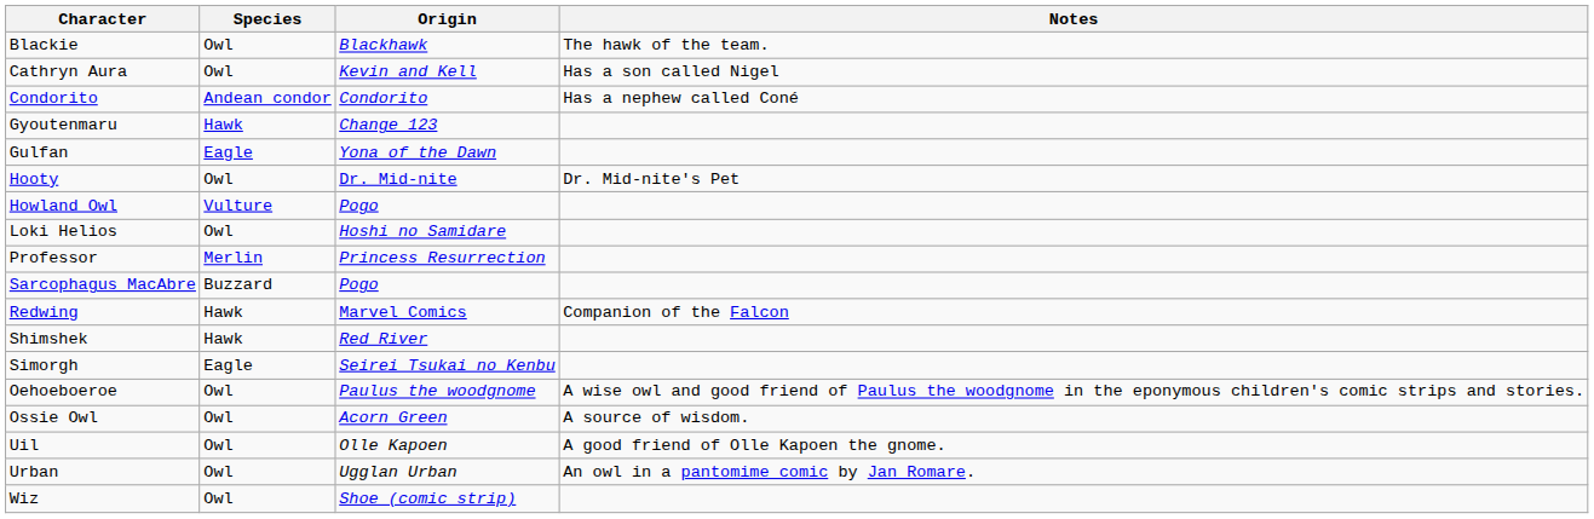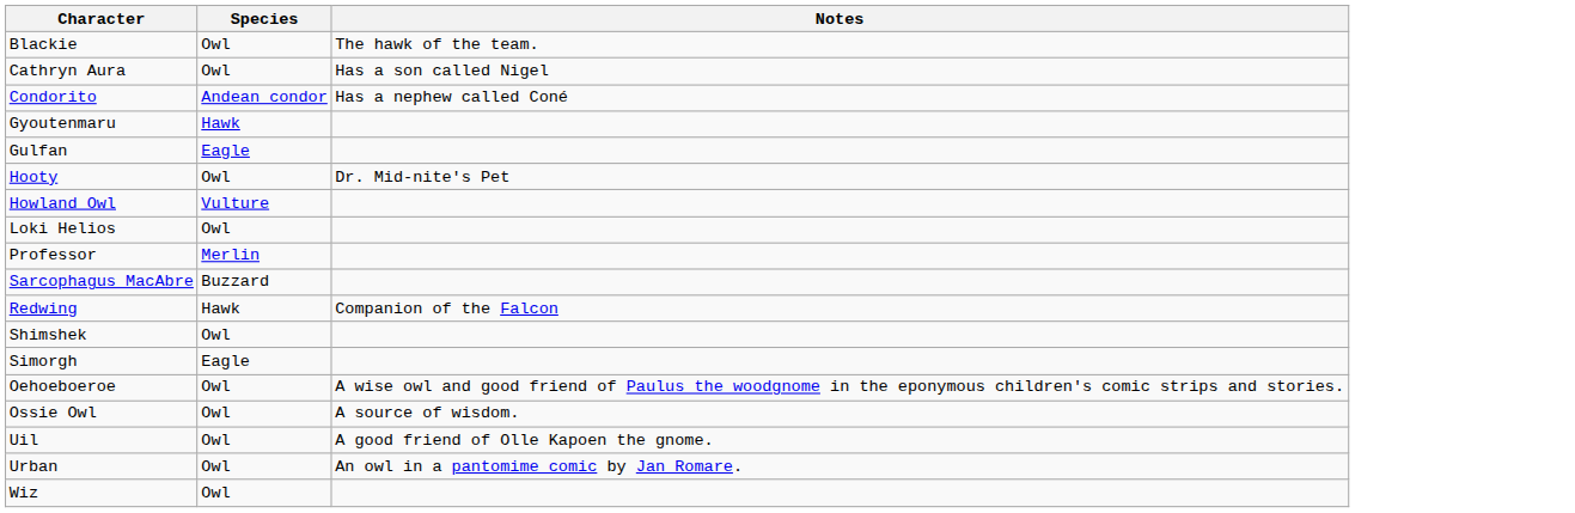- column: Origin | Blackhawk | Kevin and Kell | Condorito | Change 123 | Yona of the Dawn | Dr. Mid-nite | Pogo | Hoshi no Samidare | Princess Resurrection | Pogo | Marvel Comics | Red River | Seirei Tsukai no Kenbu | Paulus the woodgnome | Acorn Green | Olle Kapoen | Ugglan Urban | Shoe (comic strip)
Shimshek | Species: Hawk -> Owl
